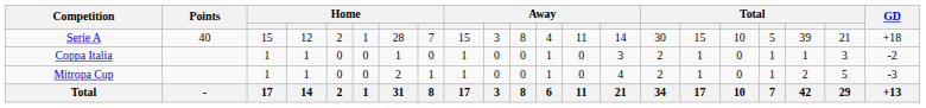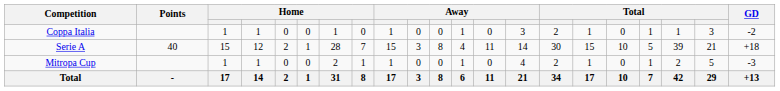rows swapped: Serie A <-> Coppa Italia
